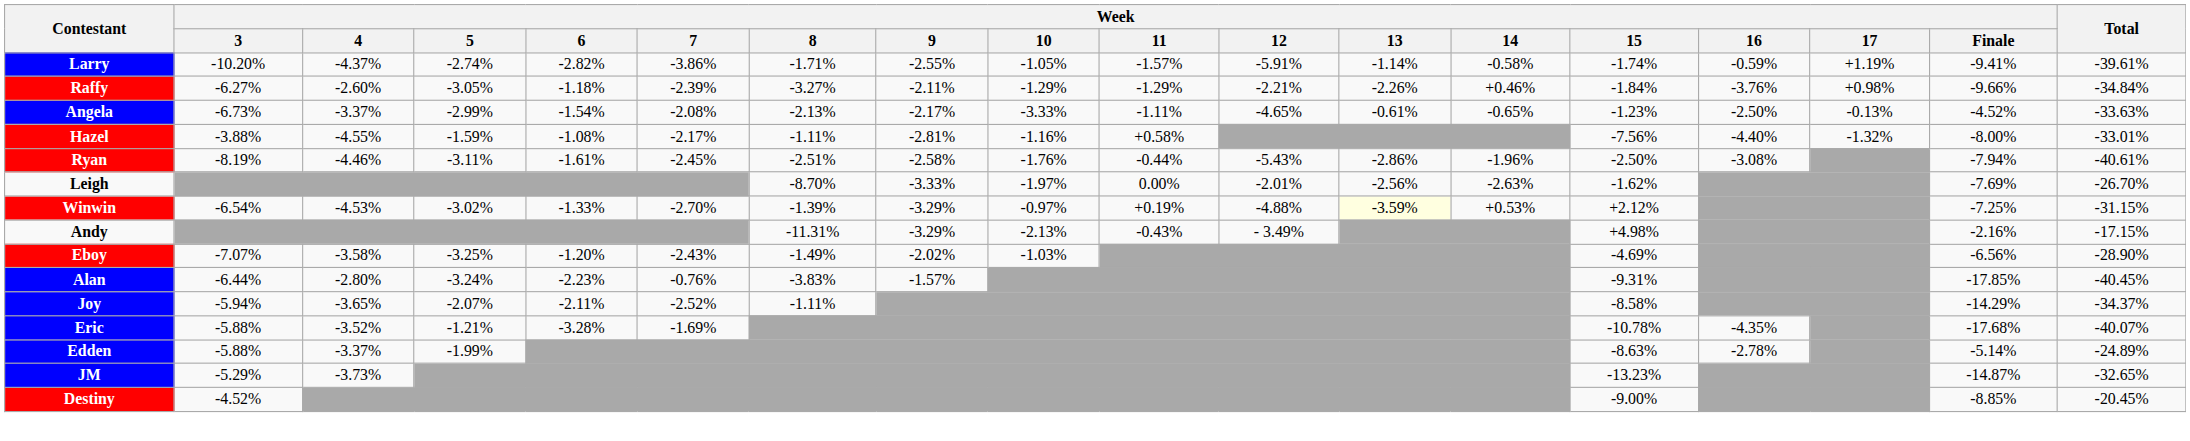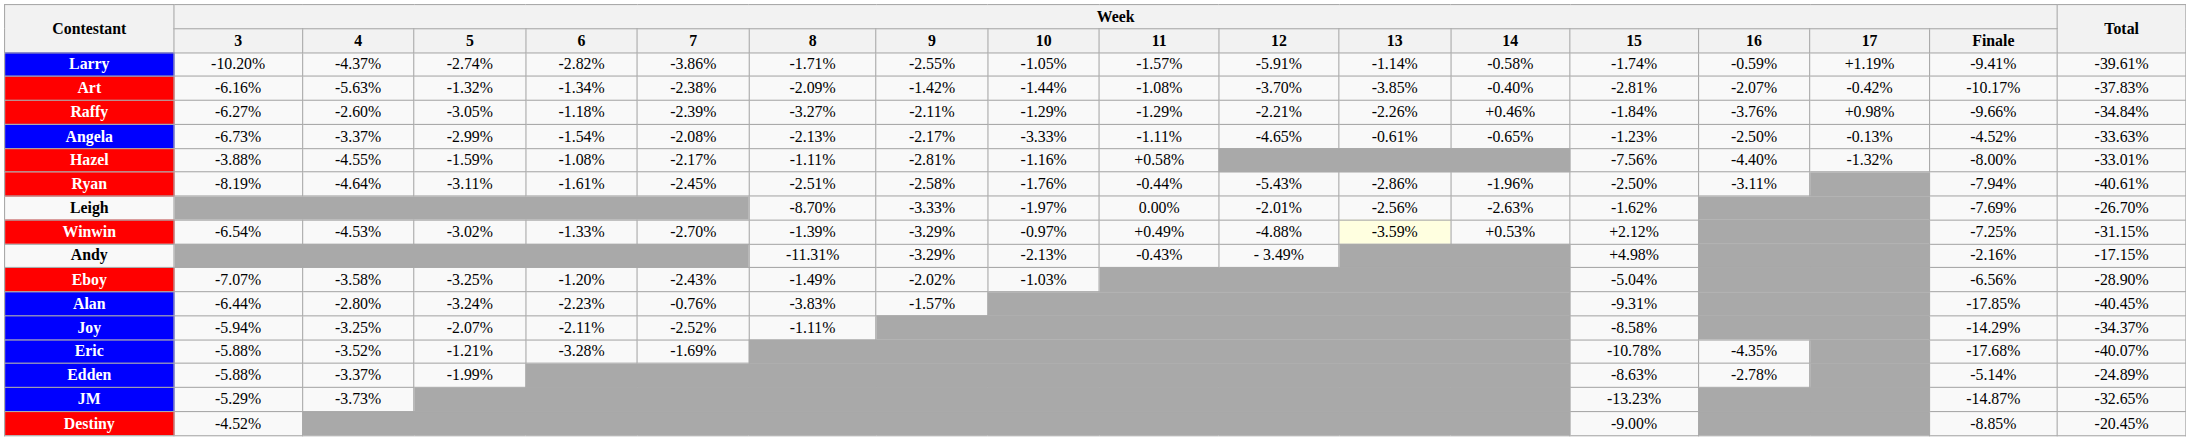+ row: Art | -6.16% | -5.63% | -1.32% | -1.34% | -2.38% | -2.09% | -1.42% | -1.44% | -1.08% | -3.70% | -3.85% | -0.40% | -2.81% | -2.07% | -0.42% | -10.17% | -37.83%
Ryan | Week / 4: -4.46% -> -4.64%
Ryan | Week / 16: -3.08% -> -3.11%
Winwin | Week / 11: +0.19% -> +0.49%
Eboy | Week / 15: -4.69% -> -5.04%
Joy | Week / 4: -3.65% -> -3.25%
